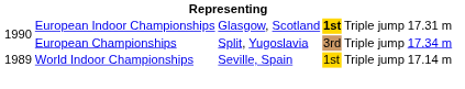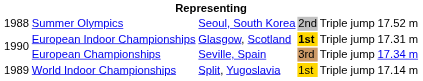+ row: 1988 | Summer Olympics | Seoul, South Korea | 2nd | Triple jump | 17.52 m
European Championships | column 3: Split, Yugoslavia -> Seville, Spain
World Indoor Championships | column 3: Seville, Spain -> Split, Yugoslavia
